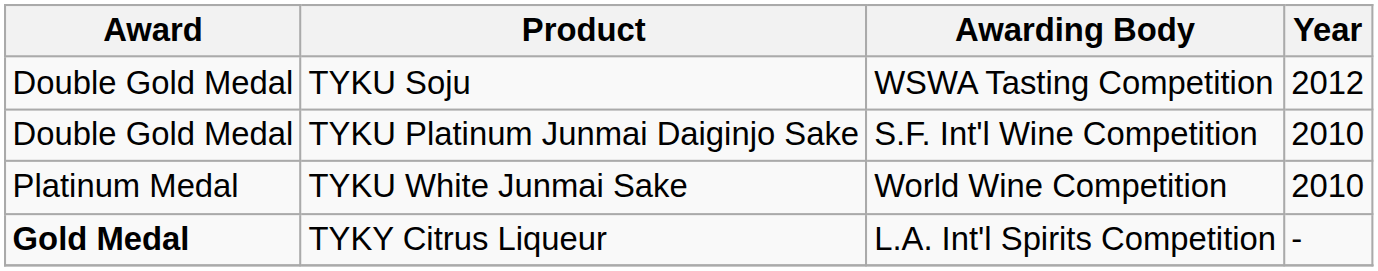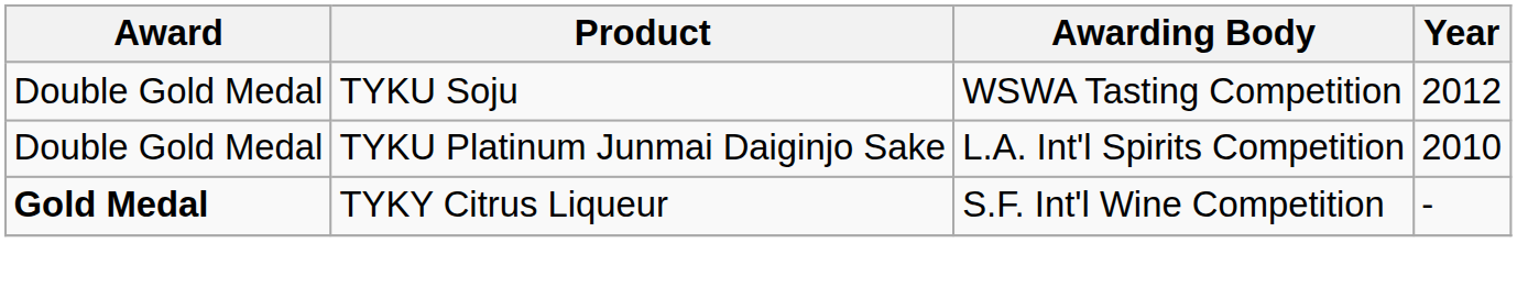TYKU Platinum Junmai Daiginjo Sake | Awarding Body: S.F. Int'l Wine Competition -> L.A. Int'l Spirits Competition
- row: Platinum Medal | TYKU White Junmai Sake | World Wine Competition | 2010
TYKY Citrus Liqueur | Awarding Body: L.A. Int'l Spirits Competition -> S.F. Int'l Wine Competition
